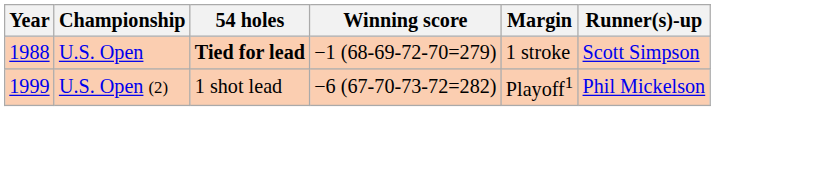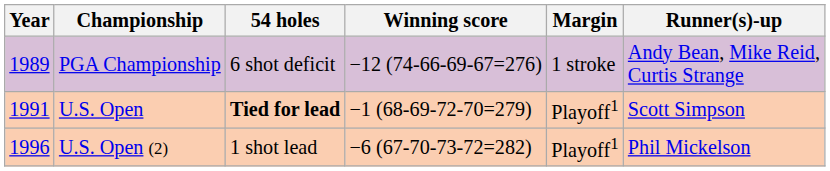+ row: 1989 | PGA Championship | 6 shot deficit | −12 (74-66-69-67=276) | 1 stroke | Andy Bean, Mike Reid, Curtis Strange
U.S. Open | Year: 1988 -> 1991
U.S. Open | Margin: 1 stroke -> Playoff1
U.S. Open (2) | Year: 1999 -> 1996
